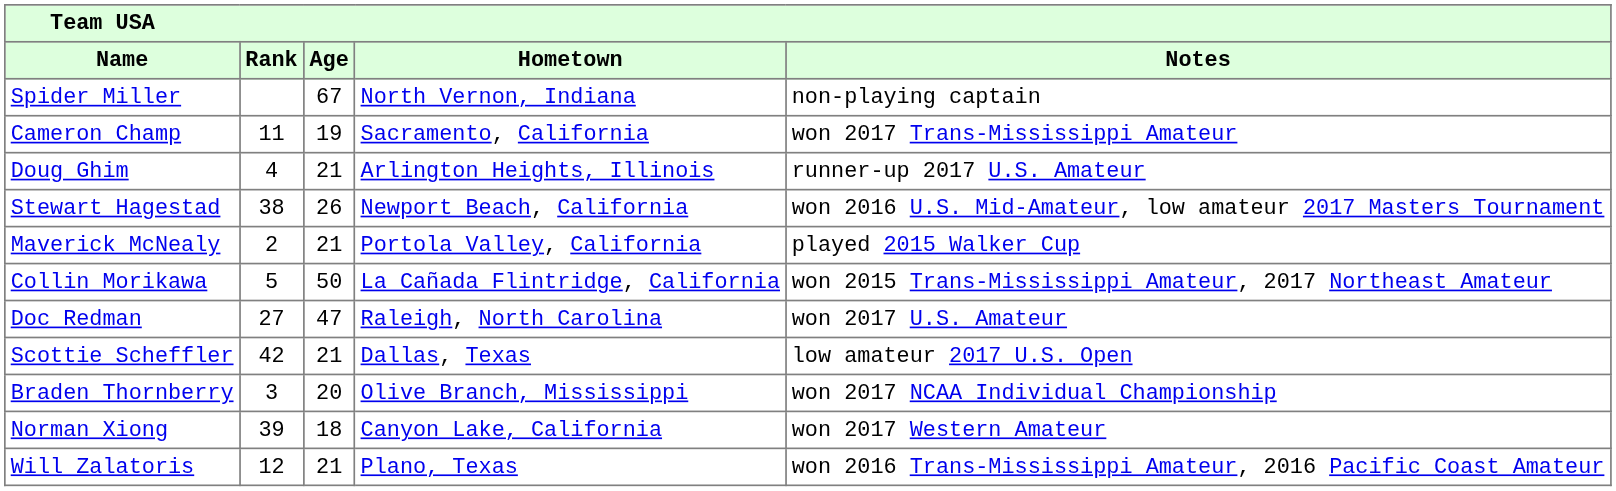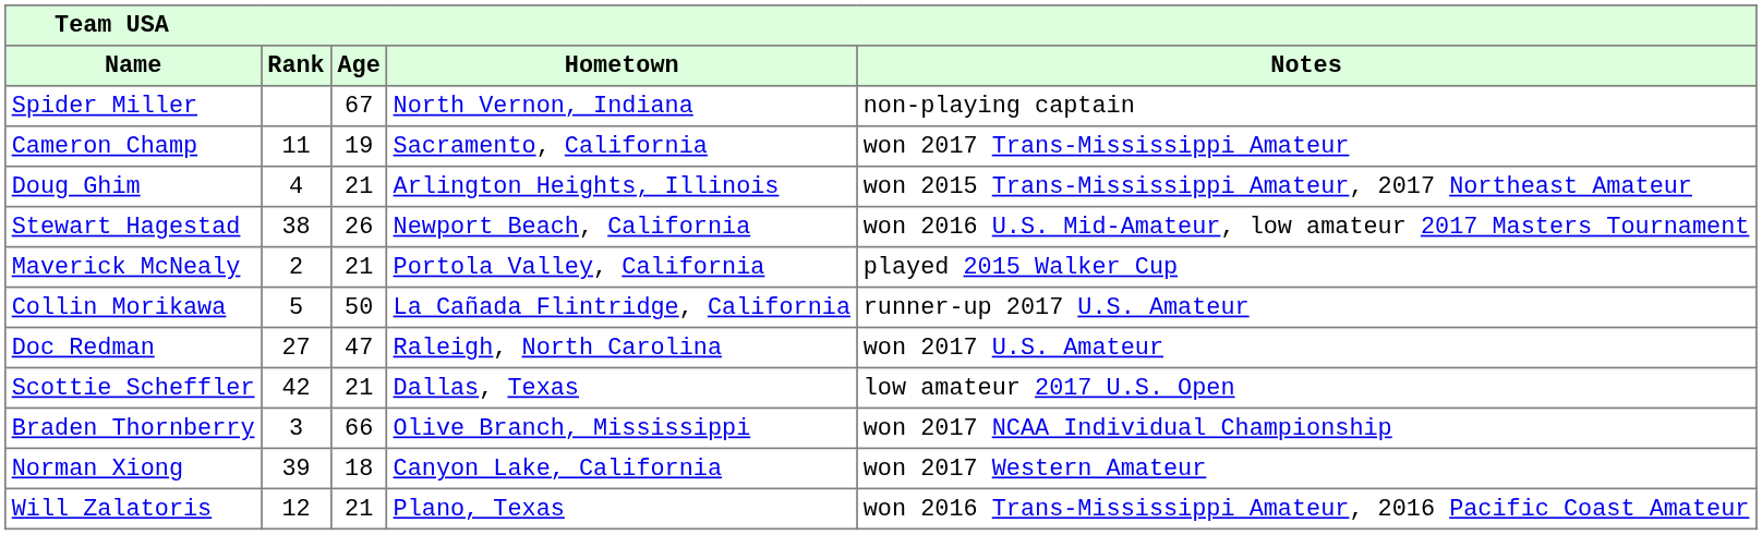Doug Ghim | Notes: runner-up 2017 U.S. Amateur -> won 2015 Trans-Mississippi Amateur, 2017 Northeast Amateur
Collin Morikawa | Notes: won 2015 Trans-Mississippi Amateur, 2017 Northeast Amateur -> runner-up 2017 U.S. Amateur
Braden Thornberry | Age: 20 -> 66
